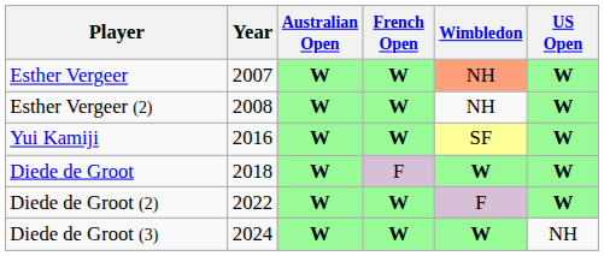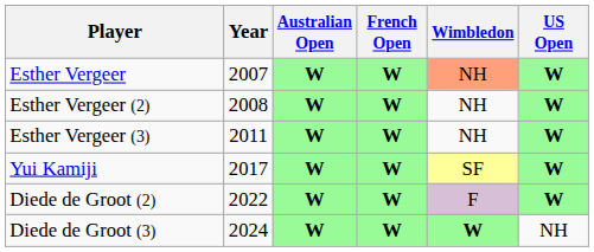+ row: Esther Vergeer (3) | 2011 | W | W | NH | W
Yui Kamiji | Year: 2016 -> 2017
- row: Diede de Groot | 2018 | W | F | W | W
